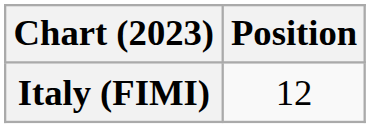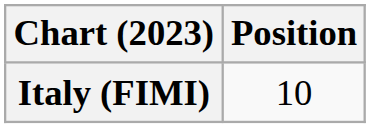Italy (FIMI) | Position: 12 -> 10
